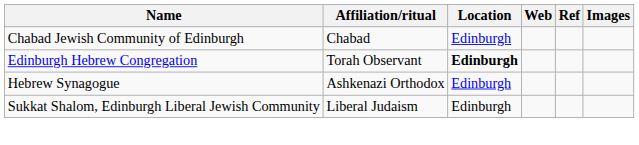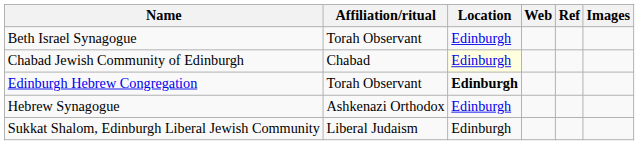+ row: Beth Israel Synagogue | Torah Observant | Edinburgh
Chabad Jewish Community of Edinburgh | Location: no background -> lightyellow background
